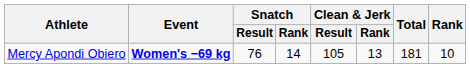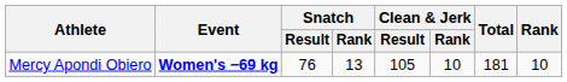Mercy Apondi Obiero | Snatch / Rank: 14 -> 13
Mercy Apondi Obiero | Clean & Jerk / Rank: 13 -> 10
